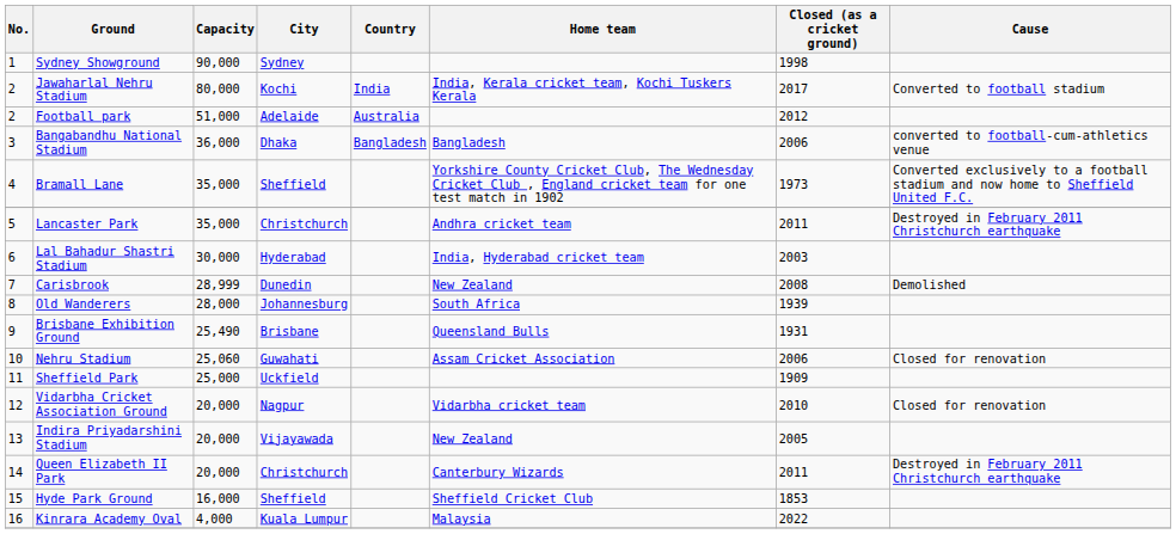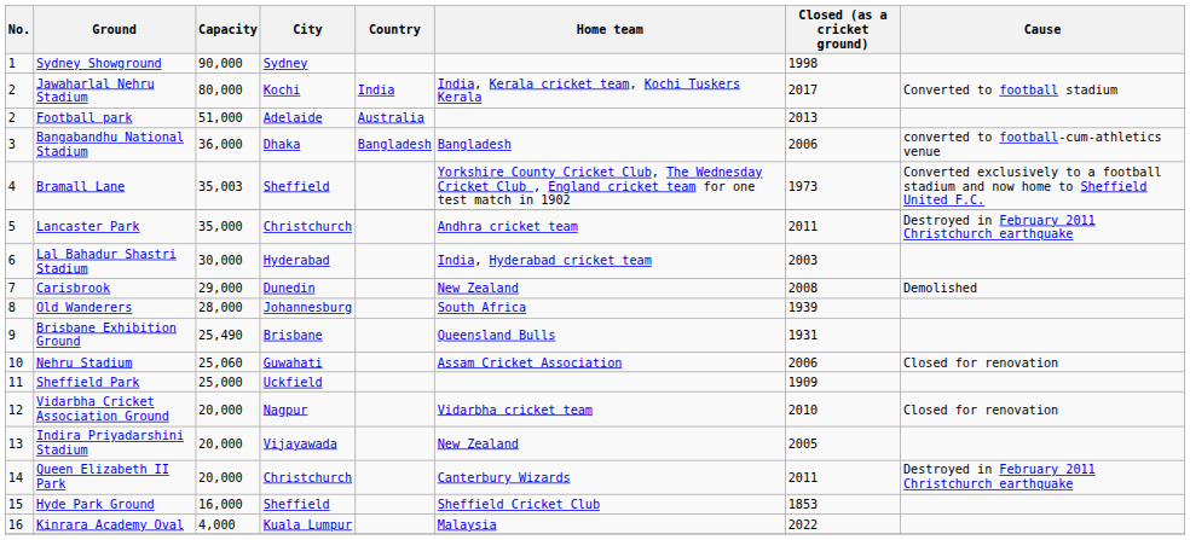Football park | Closed (as a cricket ground): 2012 -> 2013
Bramall Lane | Capacity: 35,000 -> 35,003
Carisbrook | Capacity: 28,999 -> 29,000
